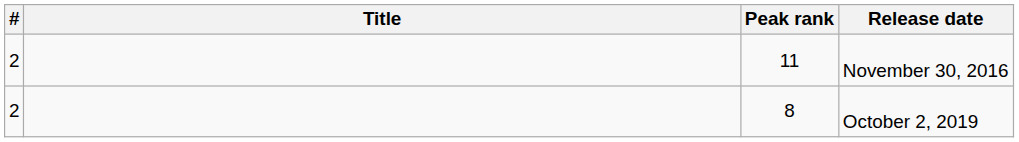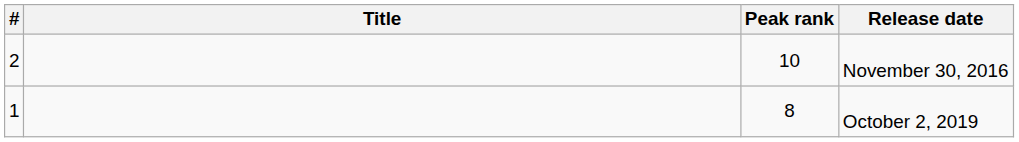November 30, 2016 | Peak rank: 11 -> 10
October 2, 2019 | #: 2 -> 1
